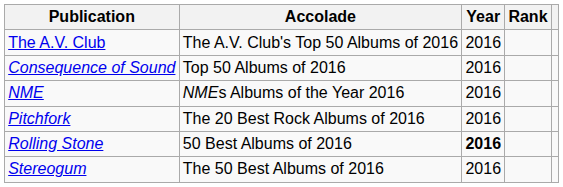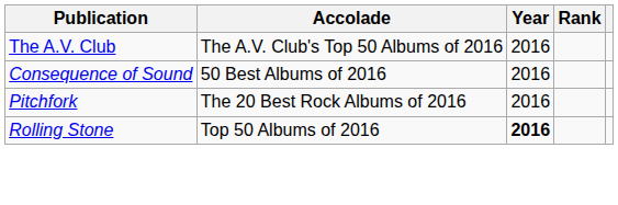Consequence of Sound | Accolade: Top 50 Albums of 2016 -> 50 Best Albums of 2016
- row: NME | NMEs Albums of the Year 2016 | 2016
Rolling Stone | Accolade: 50 Best Albums of 2016 -> Top 50 Albums of 2016
- row: Stereogum | The 50 Best Albums of 2016 | 2016
